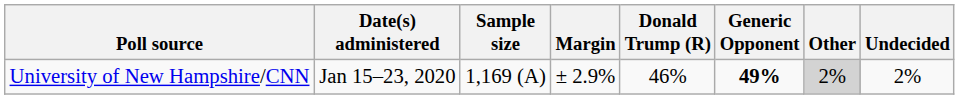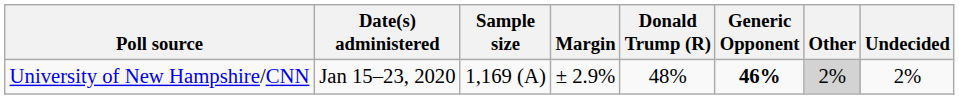University of New Hampshire/CNN | Donald Trump (R): 46% -> 48%
University of New Hampshire/CNN | Generic Opponent: 49% -> 46%
